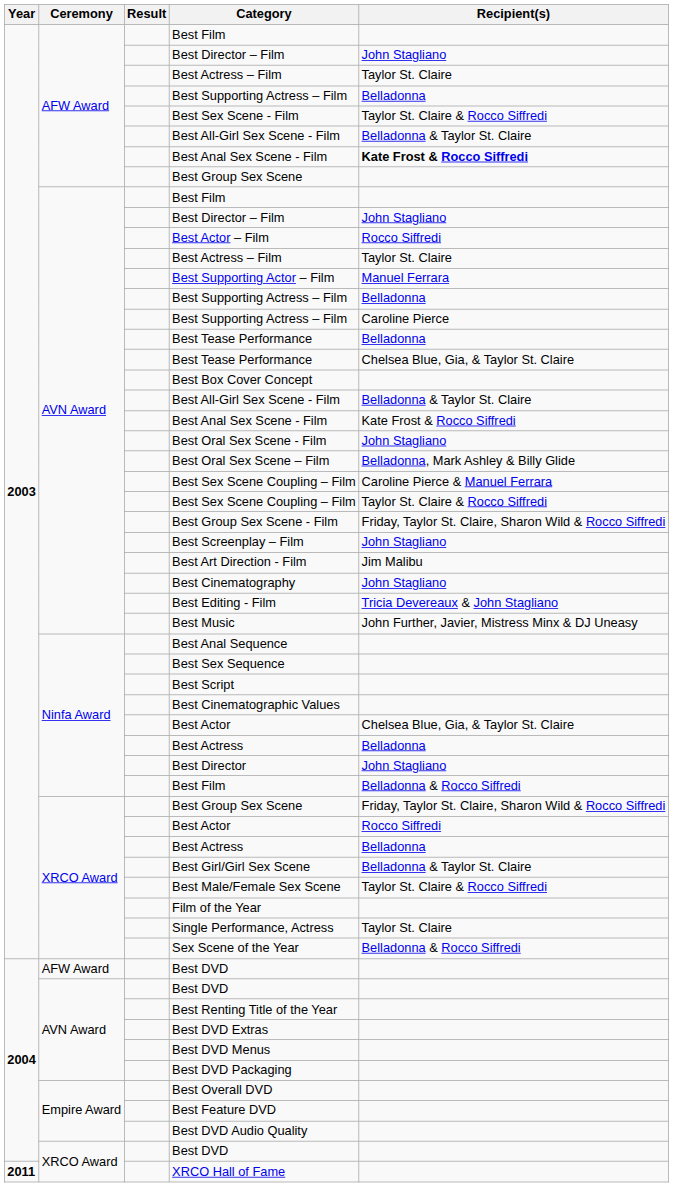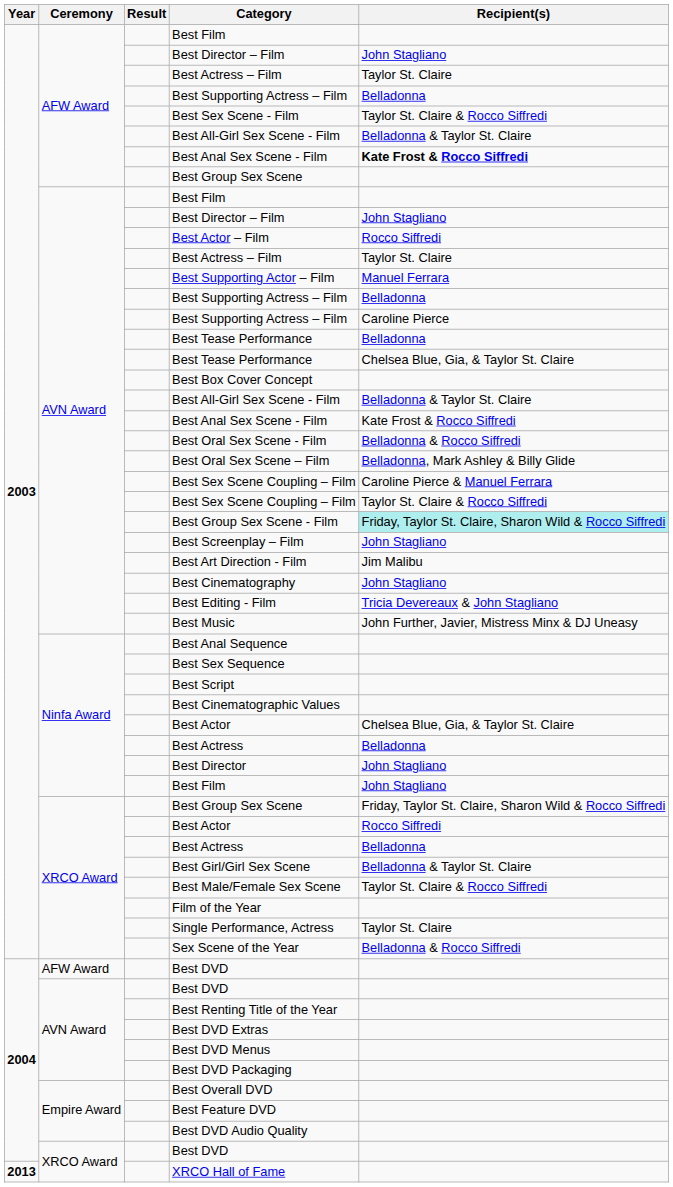Best Oral Sex Scene - Film | Recipient(s): John Stagliano -> Belladonna & Rocco Siffredi
Best Group Sex Scene - Film | Recipient(s): no background -> paleturquoise background
Ninfa Award / Best Film | Recipient(s): Belladonna & Rocco Siffredi -> John Stagliano
XRCO Hall of Fame | Year: 2011 -> 2013
